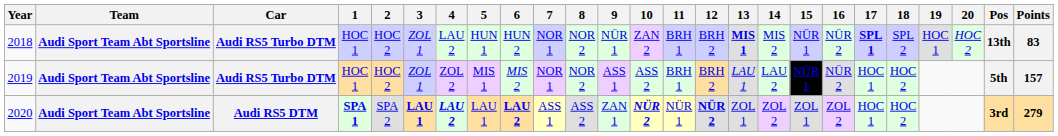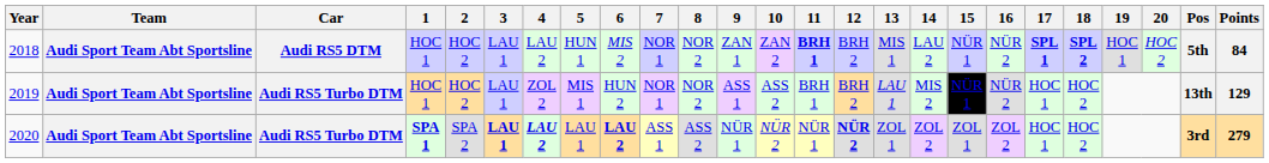2018 | Car: Audi RS5 Turbo DTM -> Audi RS5 DTM
2018 | 3: ZOL 1 -> LAU 1
2018 | 6: HUN 2 -> MIS 2
2018 | 9: NÜR 1 -> ZAN 1
2018 | 11: normal -> bold
2018 | 13: bold -> normal
2018 | 14: MIS 2 -> LAU 2
2018 | 18: normal -> bold
2018 | Pos: 13th -> 5th
2018 | Points: 83 -> 84
2019 | 3: ZOL 1 -> LAU 1
2019 | 6: MIS 2 -> HUN 2
2019 | 14: LAU 2 -> MIS 2
2019 | Pos: 5th -> 13th
2019 | Points: 157 -> 129
2020 | Car: Audi RS5 DTM -> Audi RS5 Turbo DTM
2020 | 9: ZAN 1 -> NÜR 1
2020 | 10: bold -> normal
